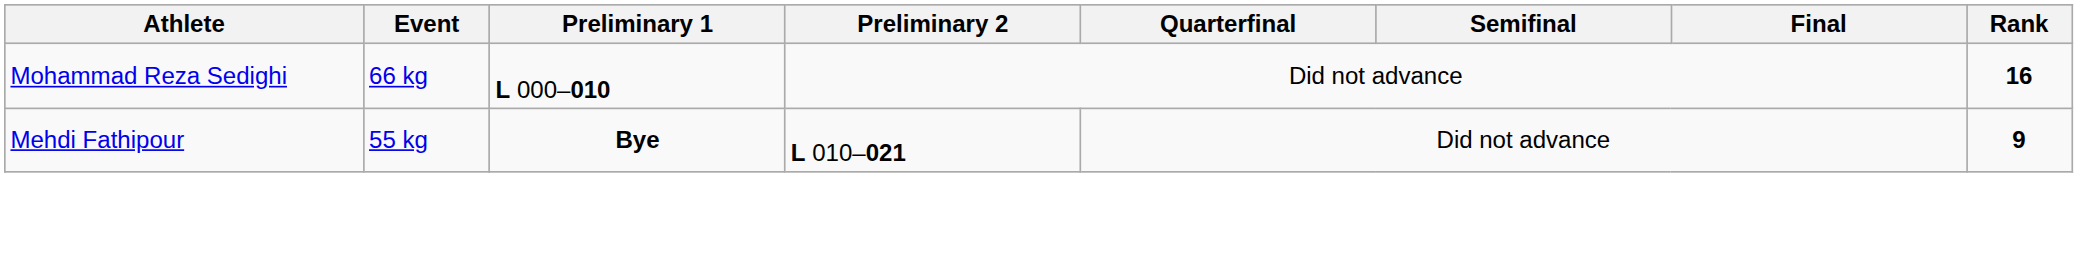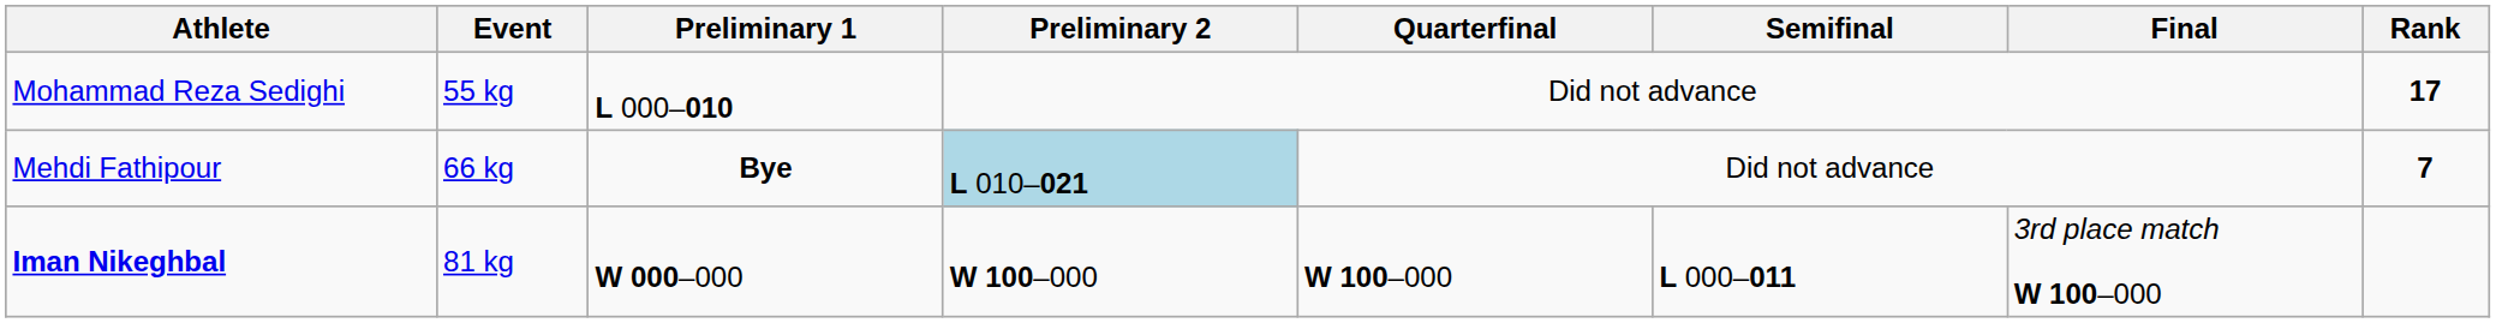Mohammad Reza Sedighi | Event: 66 kg -> 55 kg
Mohammad Reza Sedighi | Rank: 16 -> 17
Mehdi Fathipour | Event: 55 kg -> 66 kg
Mehdi Fathipour | Preliminary 2: no background -> lightblue background
Mehdi Fathipour | Rank: 9 -> 7
+ row: Iman Nikeghbal | 81 kg | W 000–000 | W 100–000 | W 100–000 | L 000–011 | 3rd place match W 100–000
